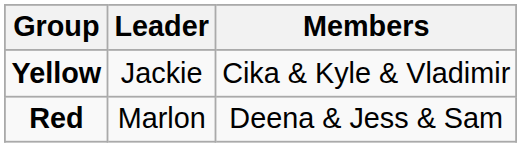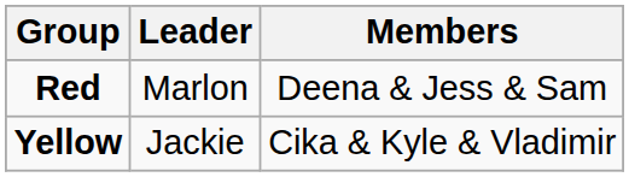rows swapped: Yellow <-> Red
